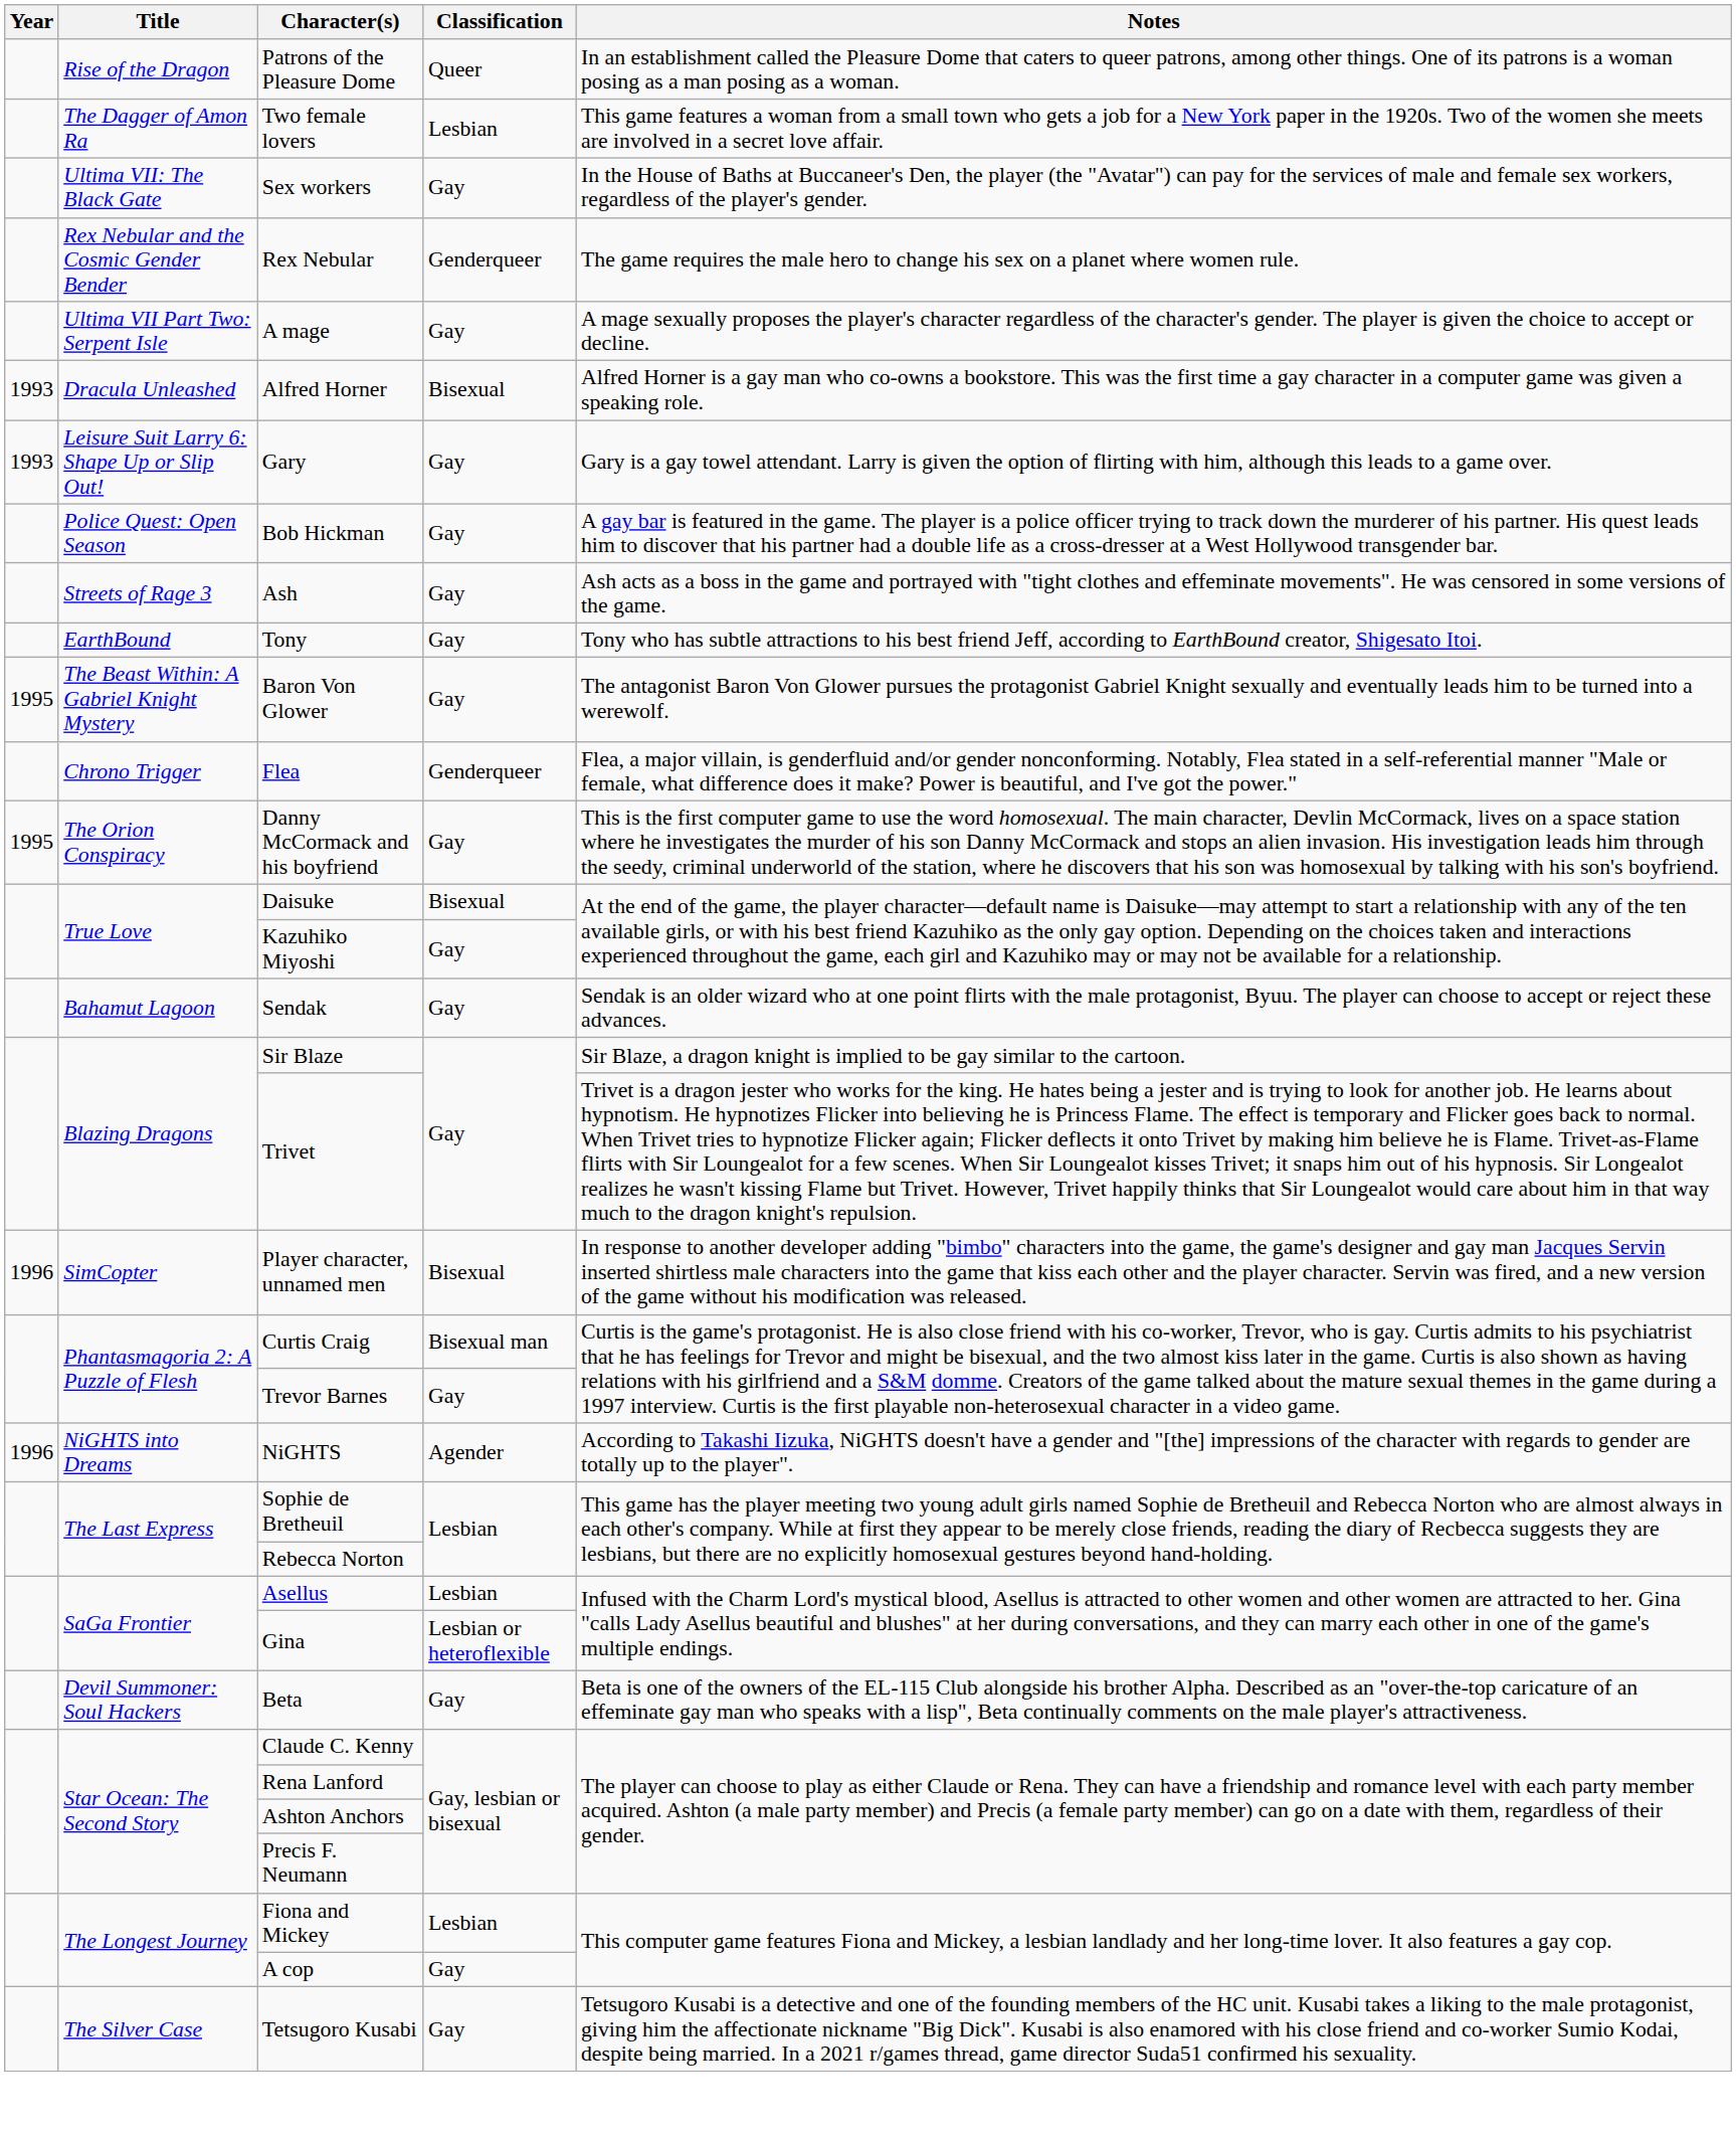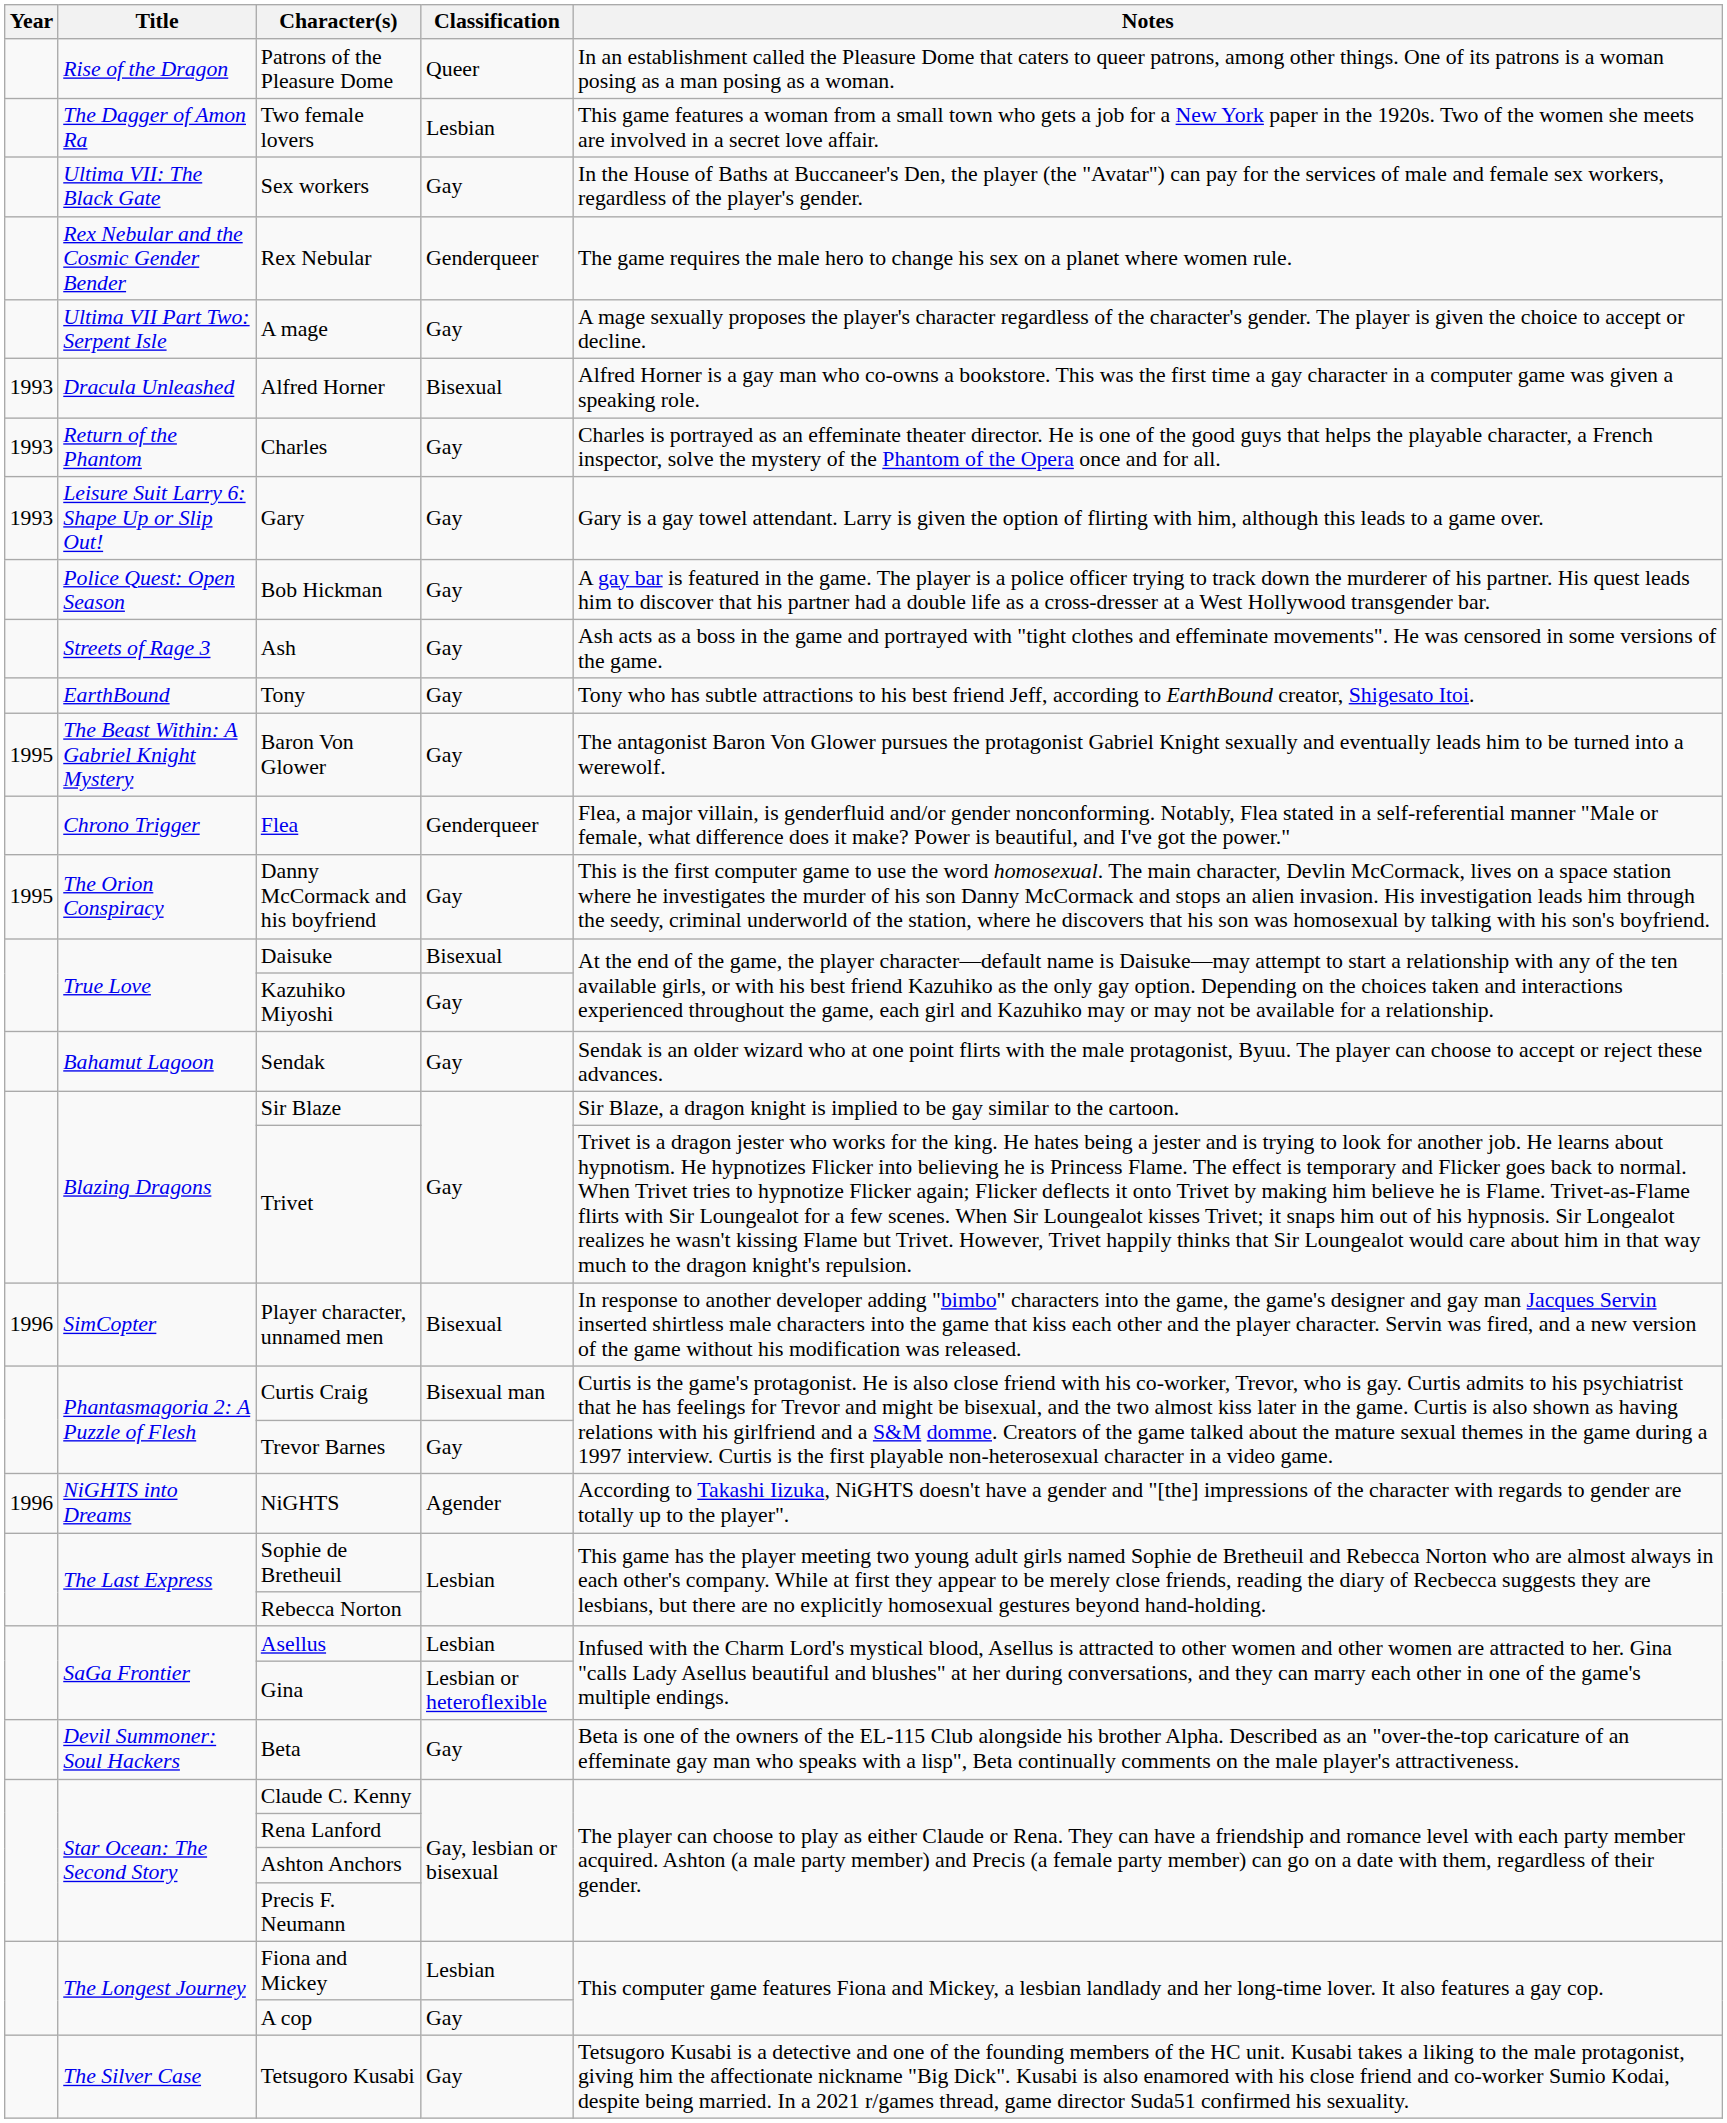+ row: 1993 | Return of the Phantom | Charles | Gay | Charles is portrayed as an effeminate theater director. He is one of the good guys that helps the playable character, a French inspector, solve the mystery of the Phantom of the Opera once and for all.
